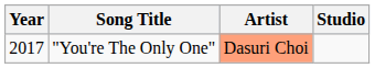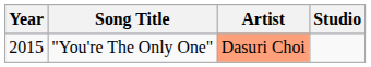"You're The Only One" | Year: 2017 -> 2015
